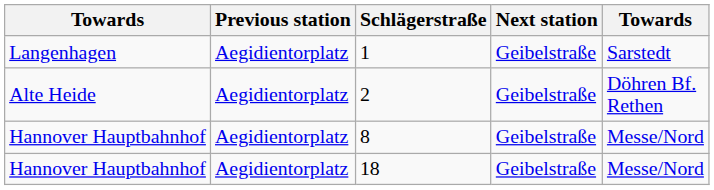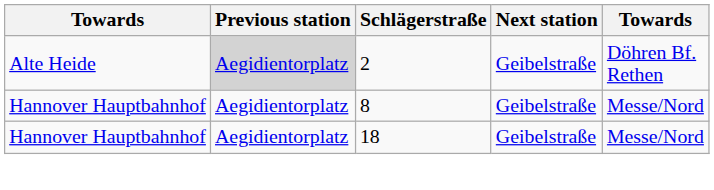- row: Langenhagen | Aegidientorplatz | 1 | Geibelstraße | Sarstedt
2 | Previous station: no background -> lightgrey background
